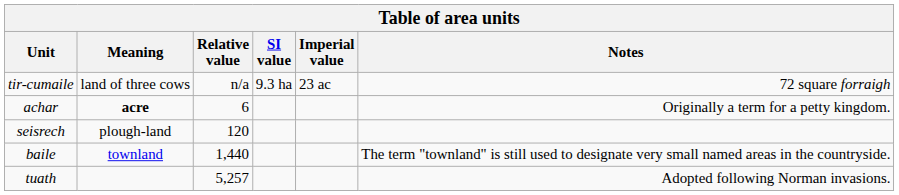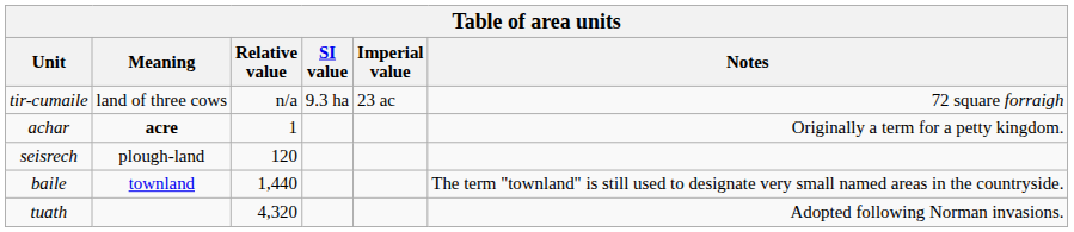achar | Relative value: 6 -> 1
tuath | Relative value: 5,257 -> 4,320
